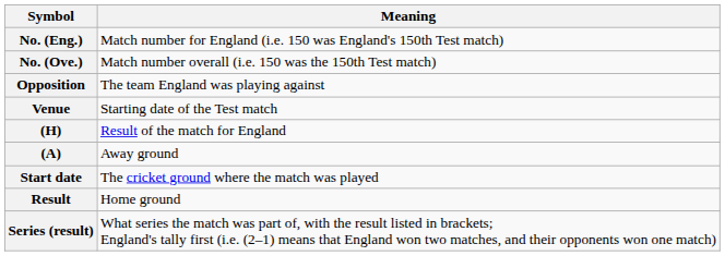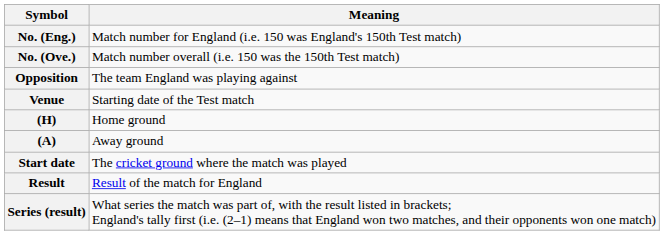(H) | Meaning: Result of the match for England -> Home ground
Result | Meaning: Home ground -> Result of the match for England
